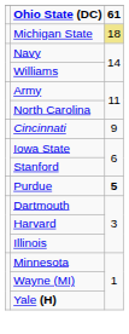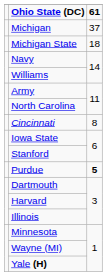+ row: Michigan | 37
Michigan State | column 3: khaki background -> no background
Cincinnati | column 3: 9 -> 8
